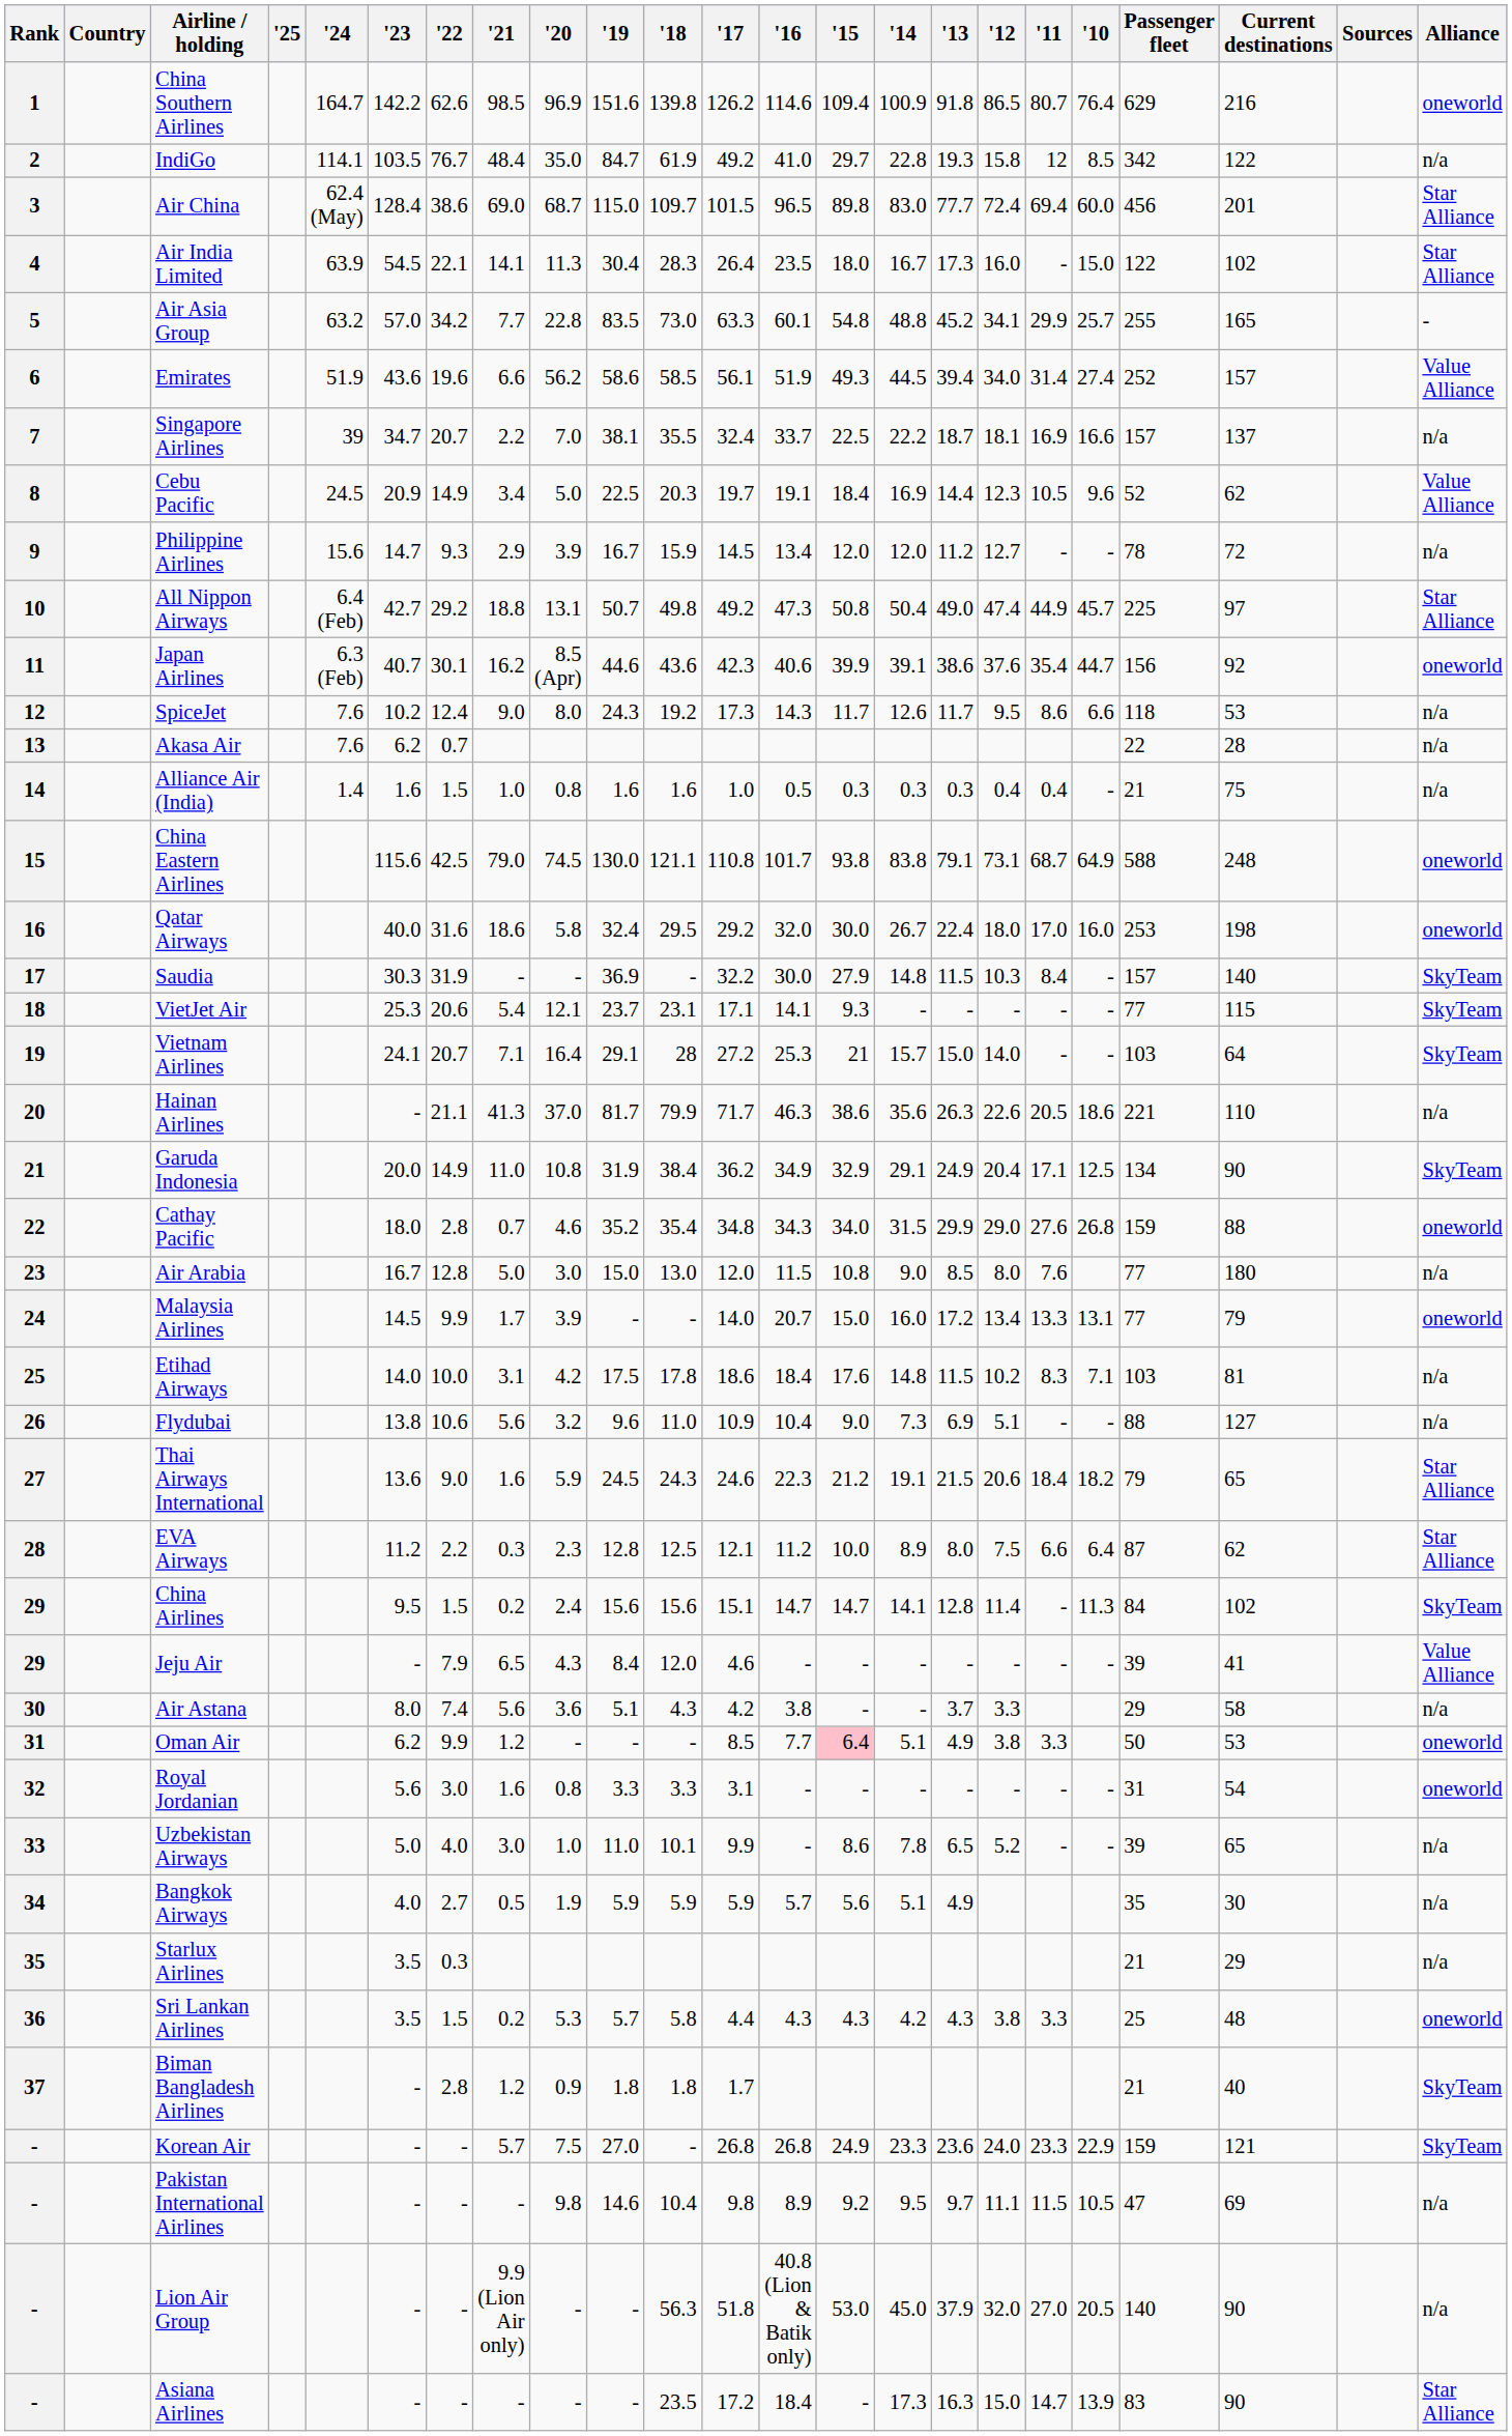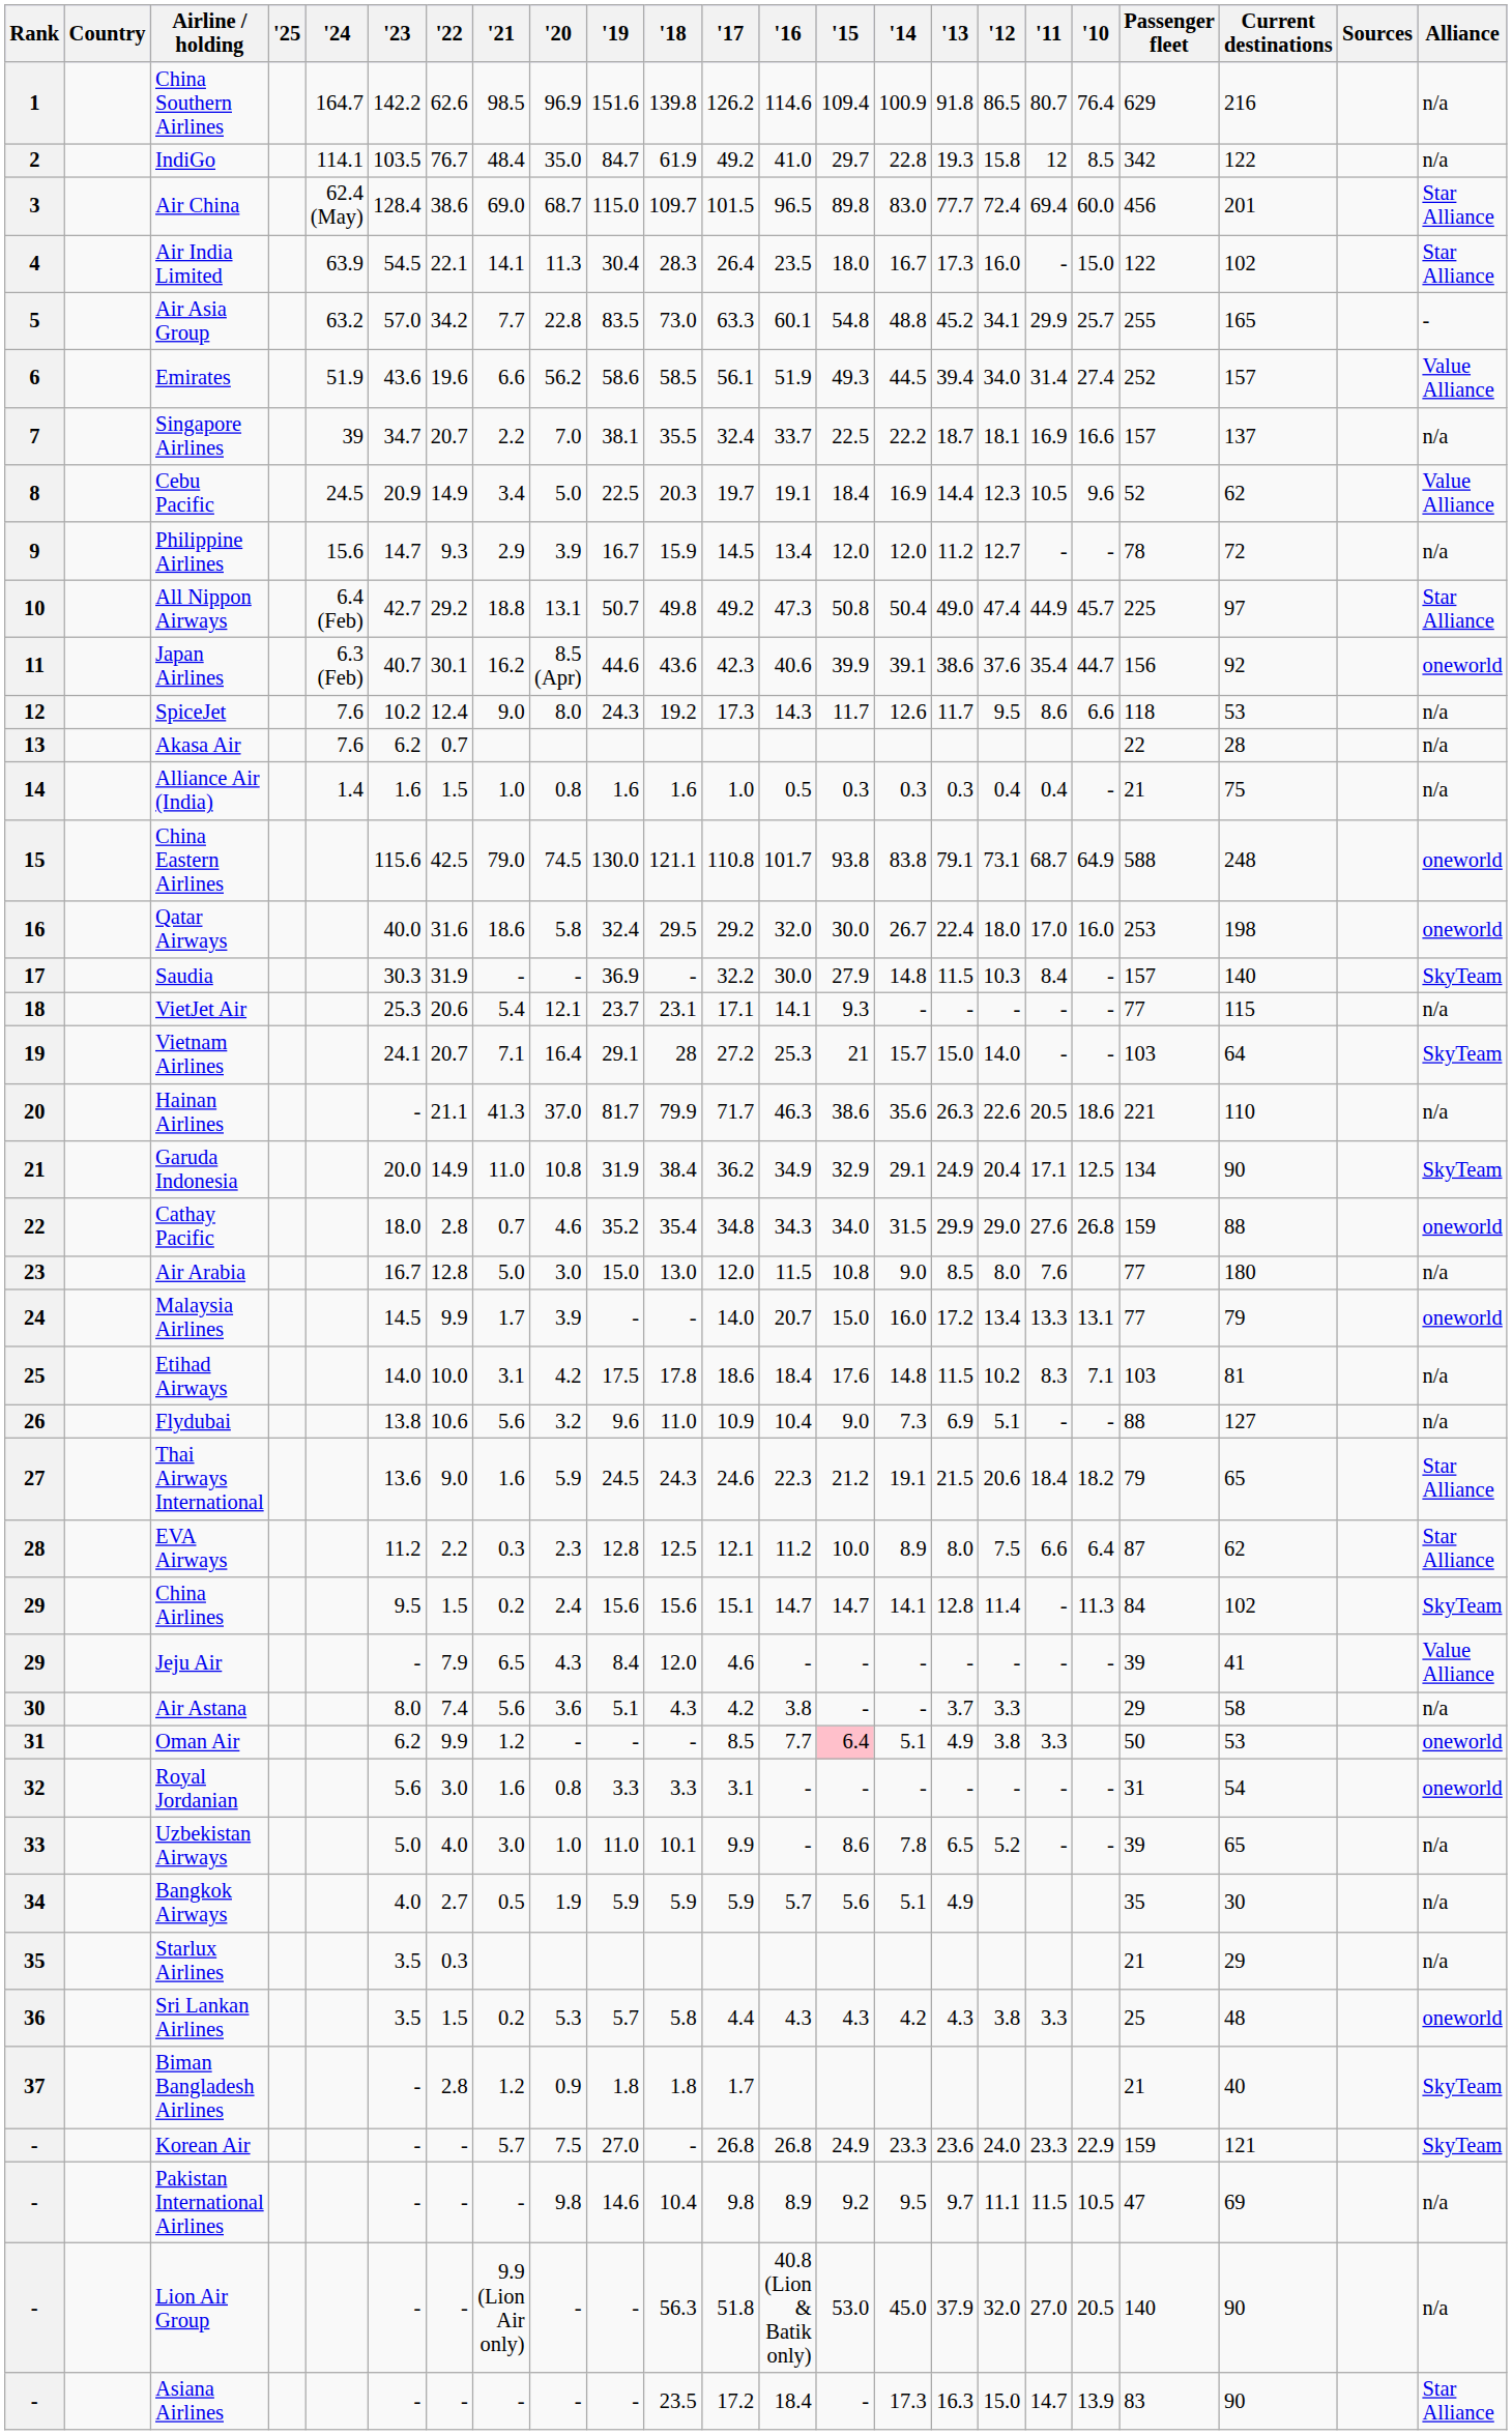China Southern Airlines | Alliance: oneworld -> n/a
VietJet Air | Alliance: SkyTeam -> n/a
